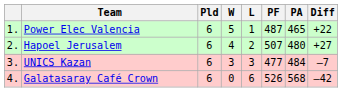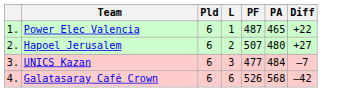- column: W | 5 | 4 | 3 | 0
